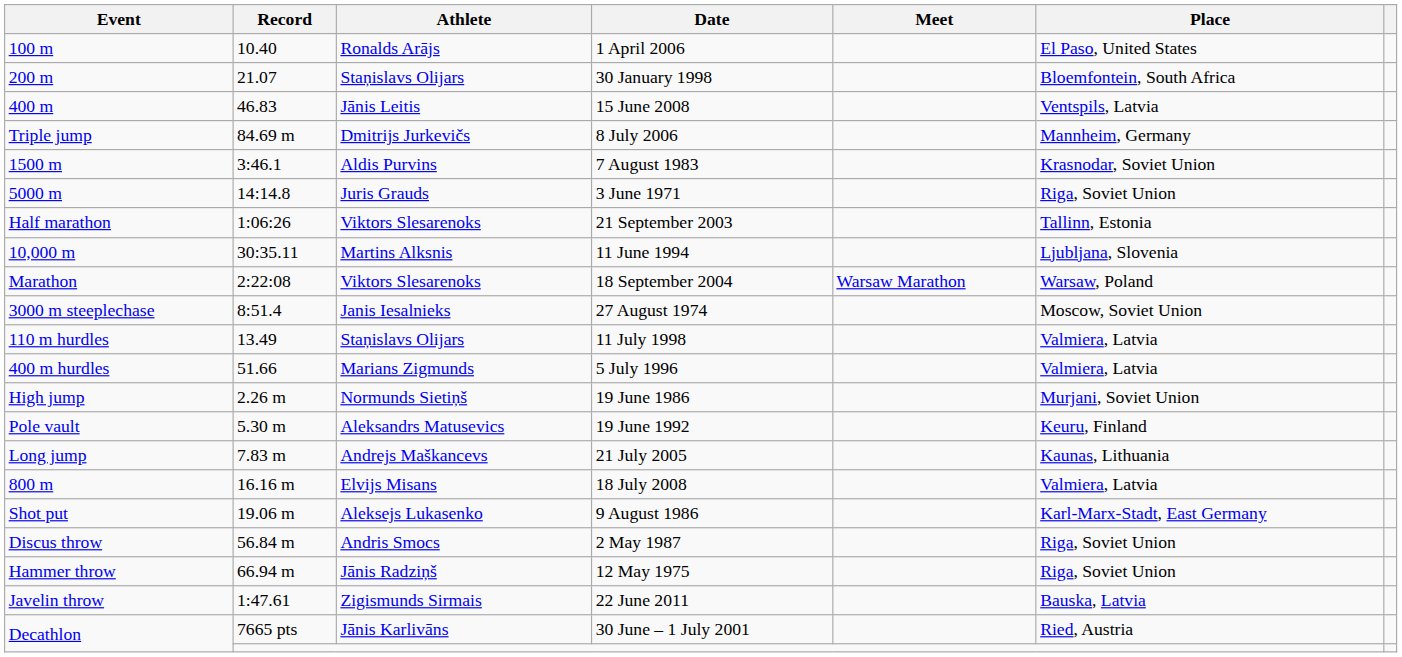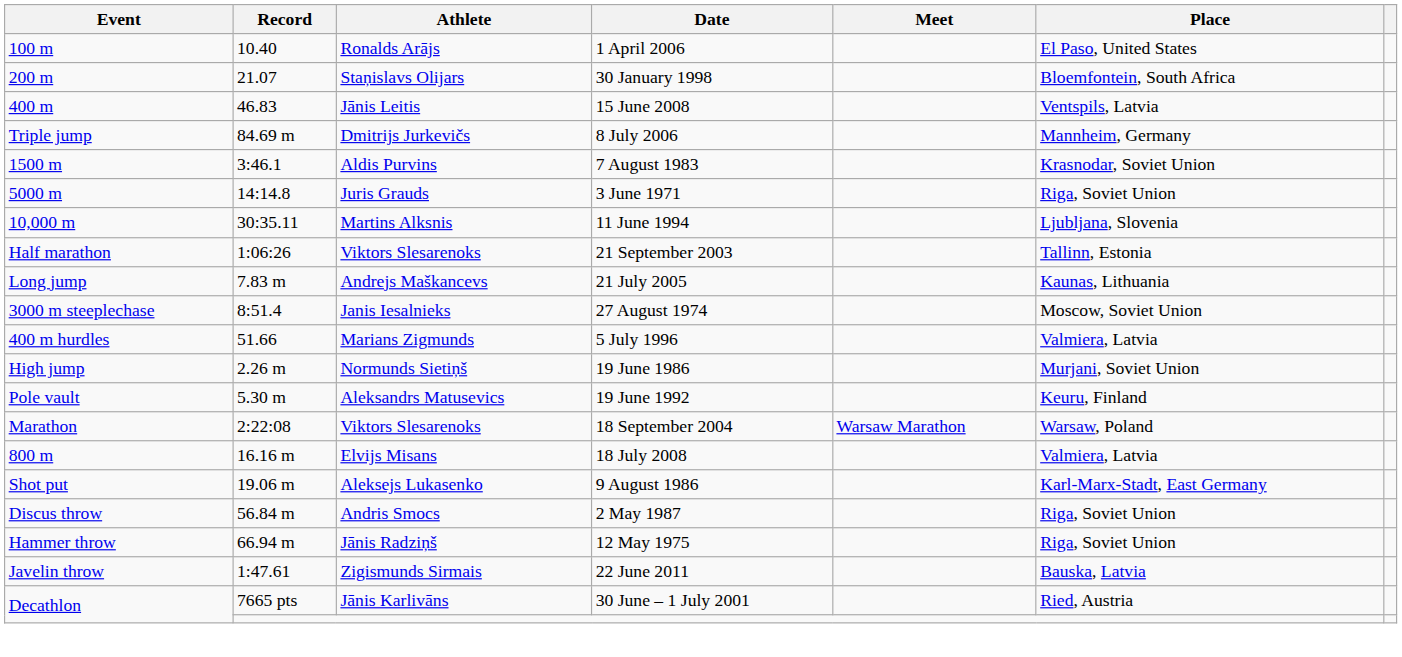rows swapped: 11 June 1994 <-> 21 September 2003
rows swapped: 18 September 2004 <-> 21 July 2005
- row: 110 m hurdles | 13.49 | Staņislavs Olijars | 11 July 1998 | Valmiera, Latvia
